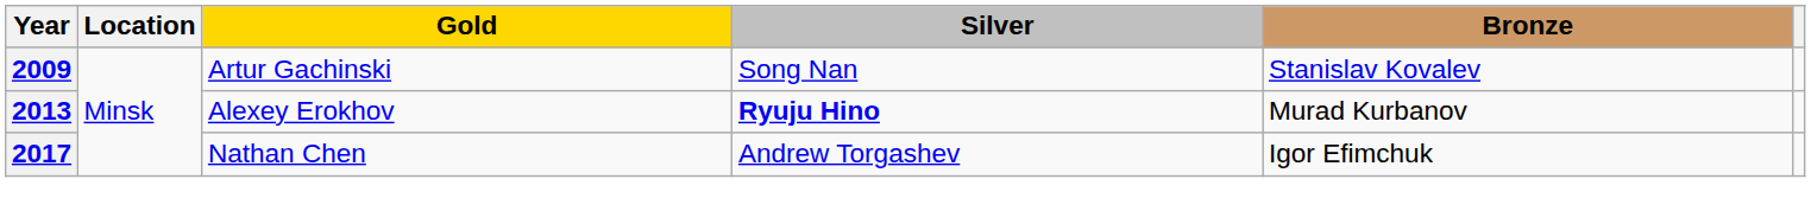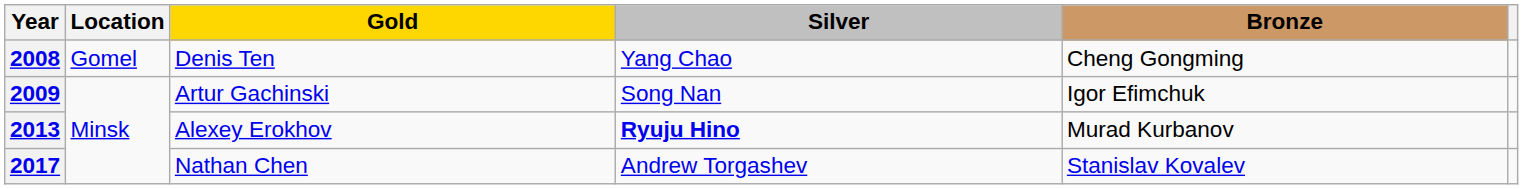+ row: 2008 | Gomel | Denis Ten | Yang Chao | Cheng Gongming
2009 | Bronze: Stanislav Kovalev -> Igor Efimchuk
2017 | Bronze: Igor Efimchuk -> Stanislav Kovalev
